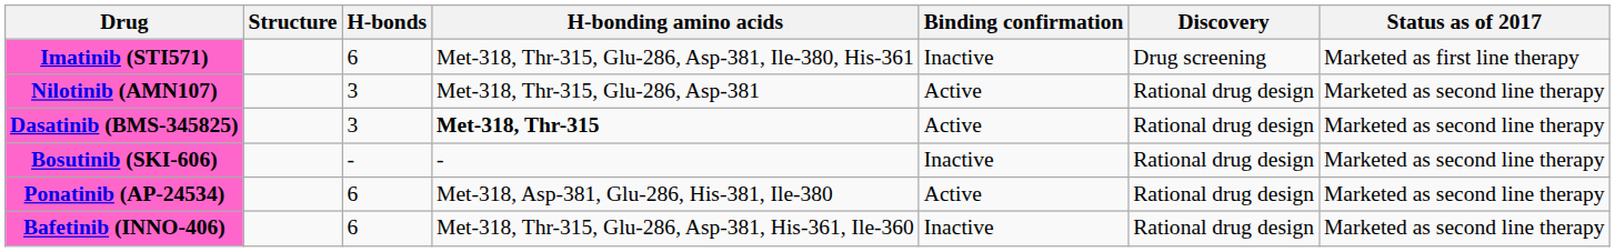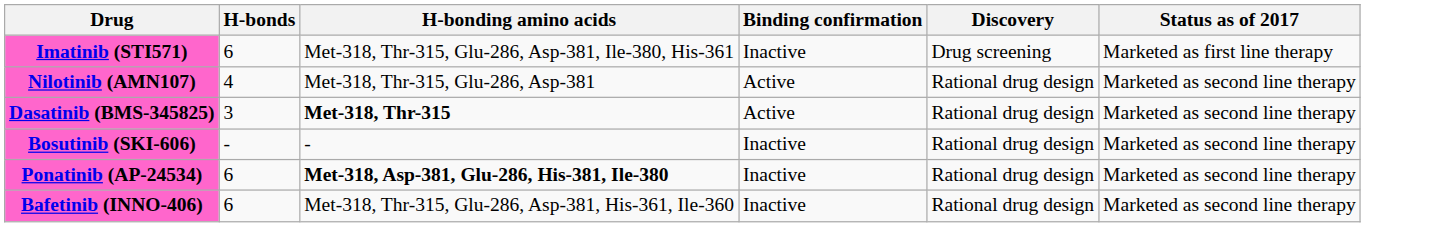- column: Structure
Nilotinib (AMN107) | H-bonds: 3 -> 4
Ponatinib (AP-24534) | H-bonding amino acids: normal -> bold
Ponatinib (AP-24534) | Binding confirmation: Active -> Inactive
